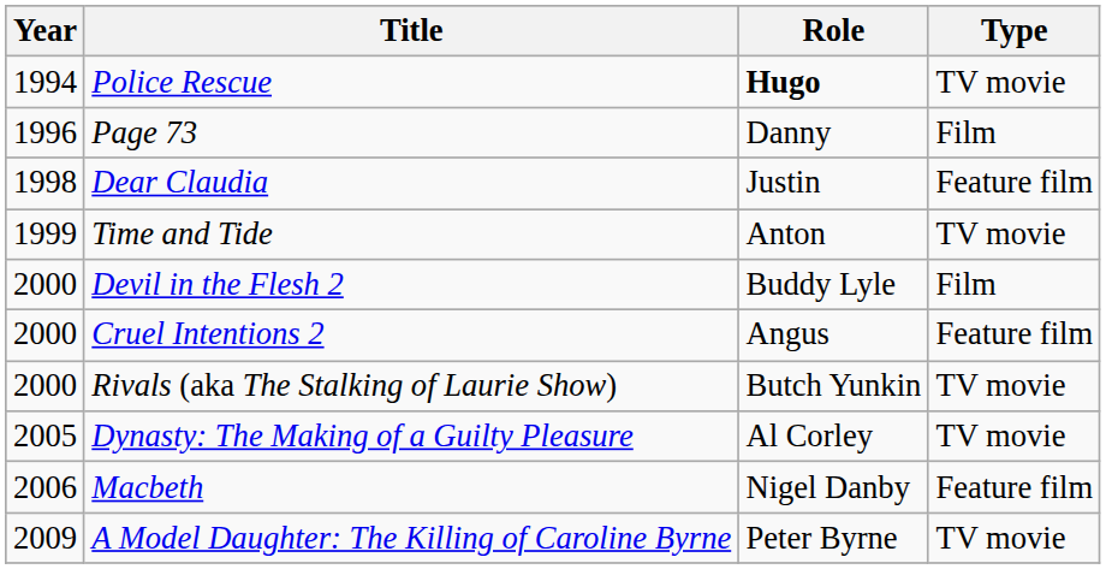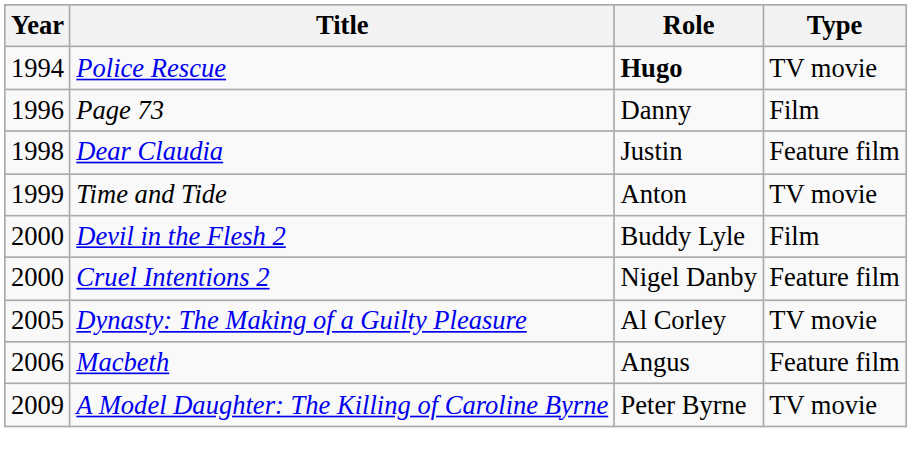Cruel Intentions 2 | Role: Angus -> Nigel Danby
- row: 2000 | Rivals (aka The Stalking of Laurie Show) | Butch Yunkin | TV movie
Macbeth | Role: Nigel Danby -> Angus
